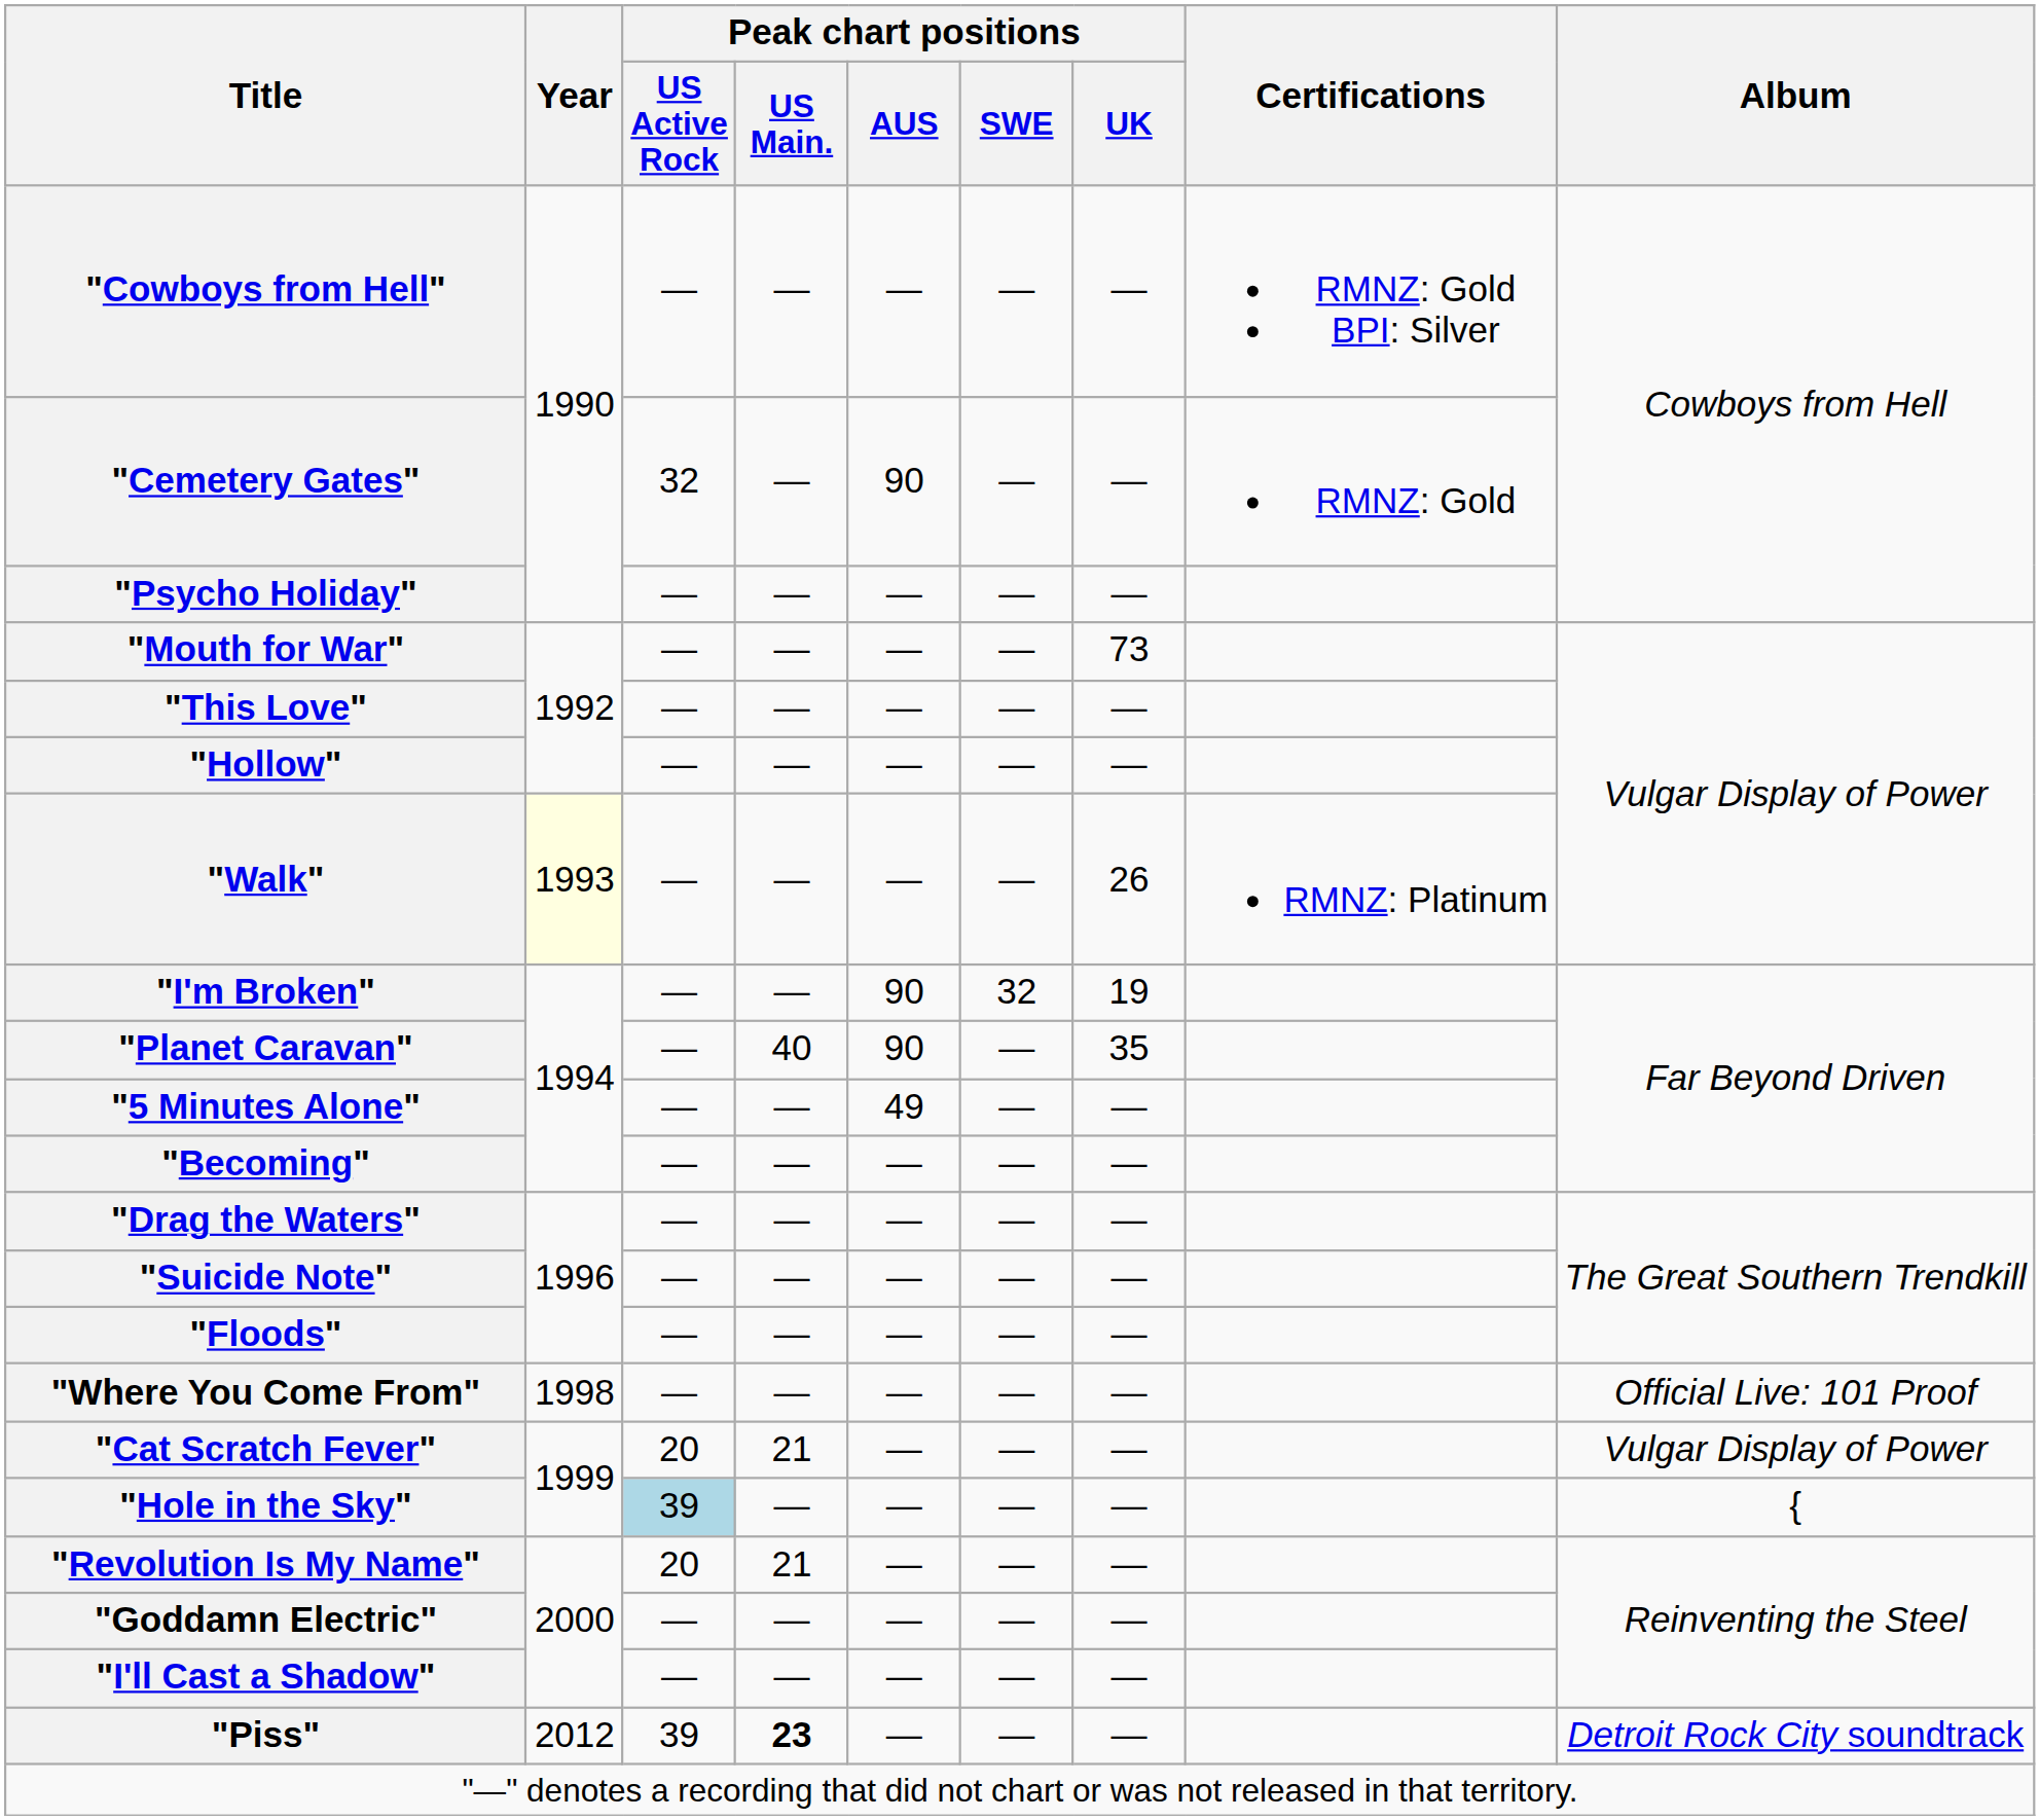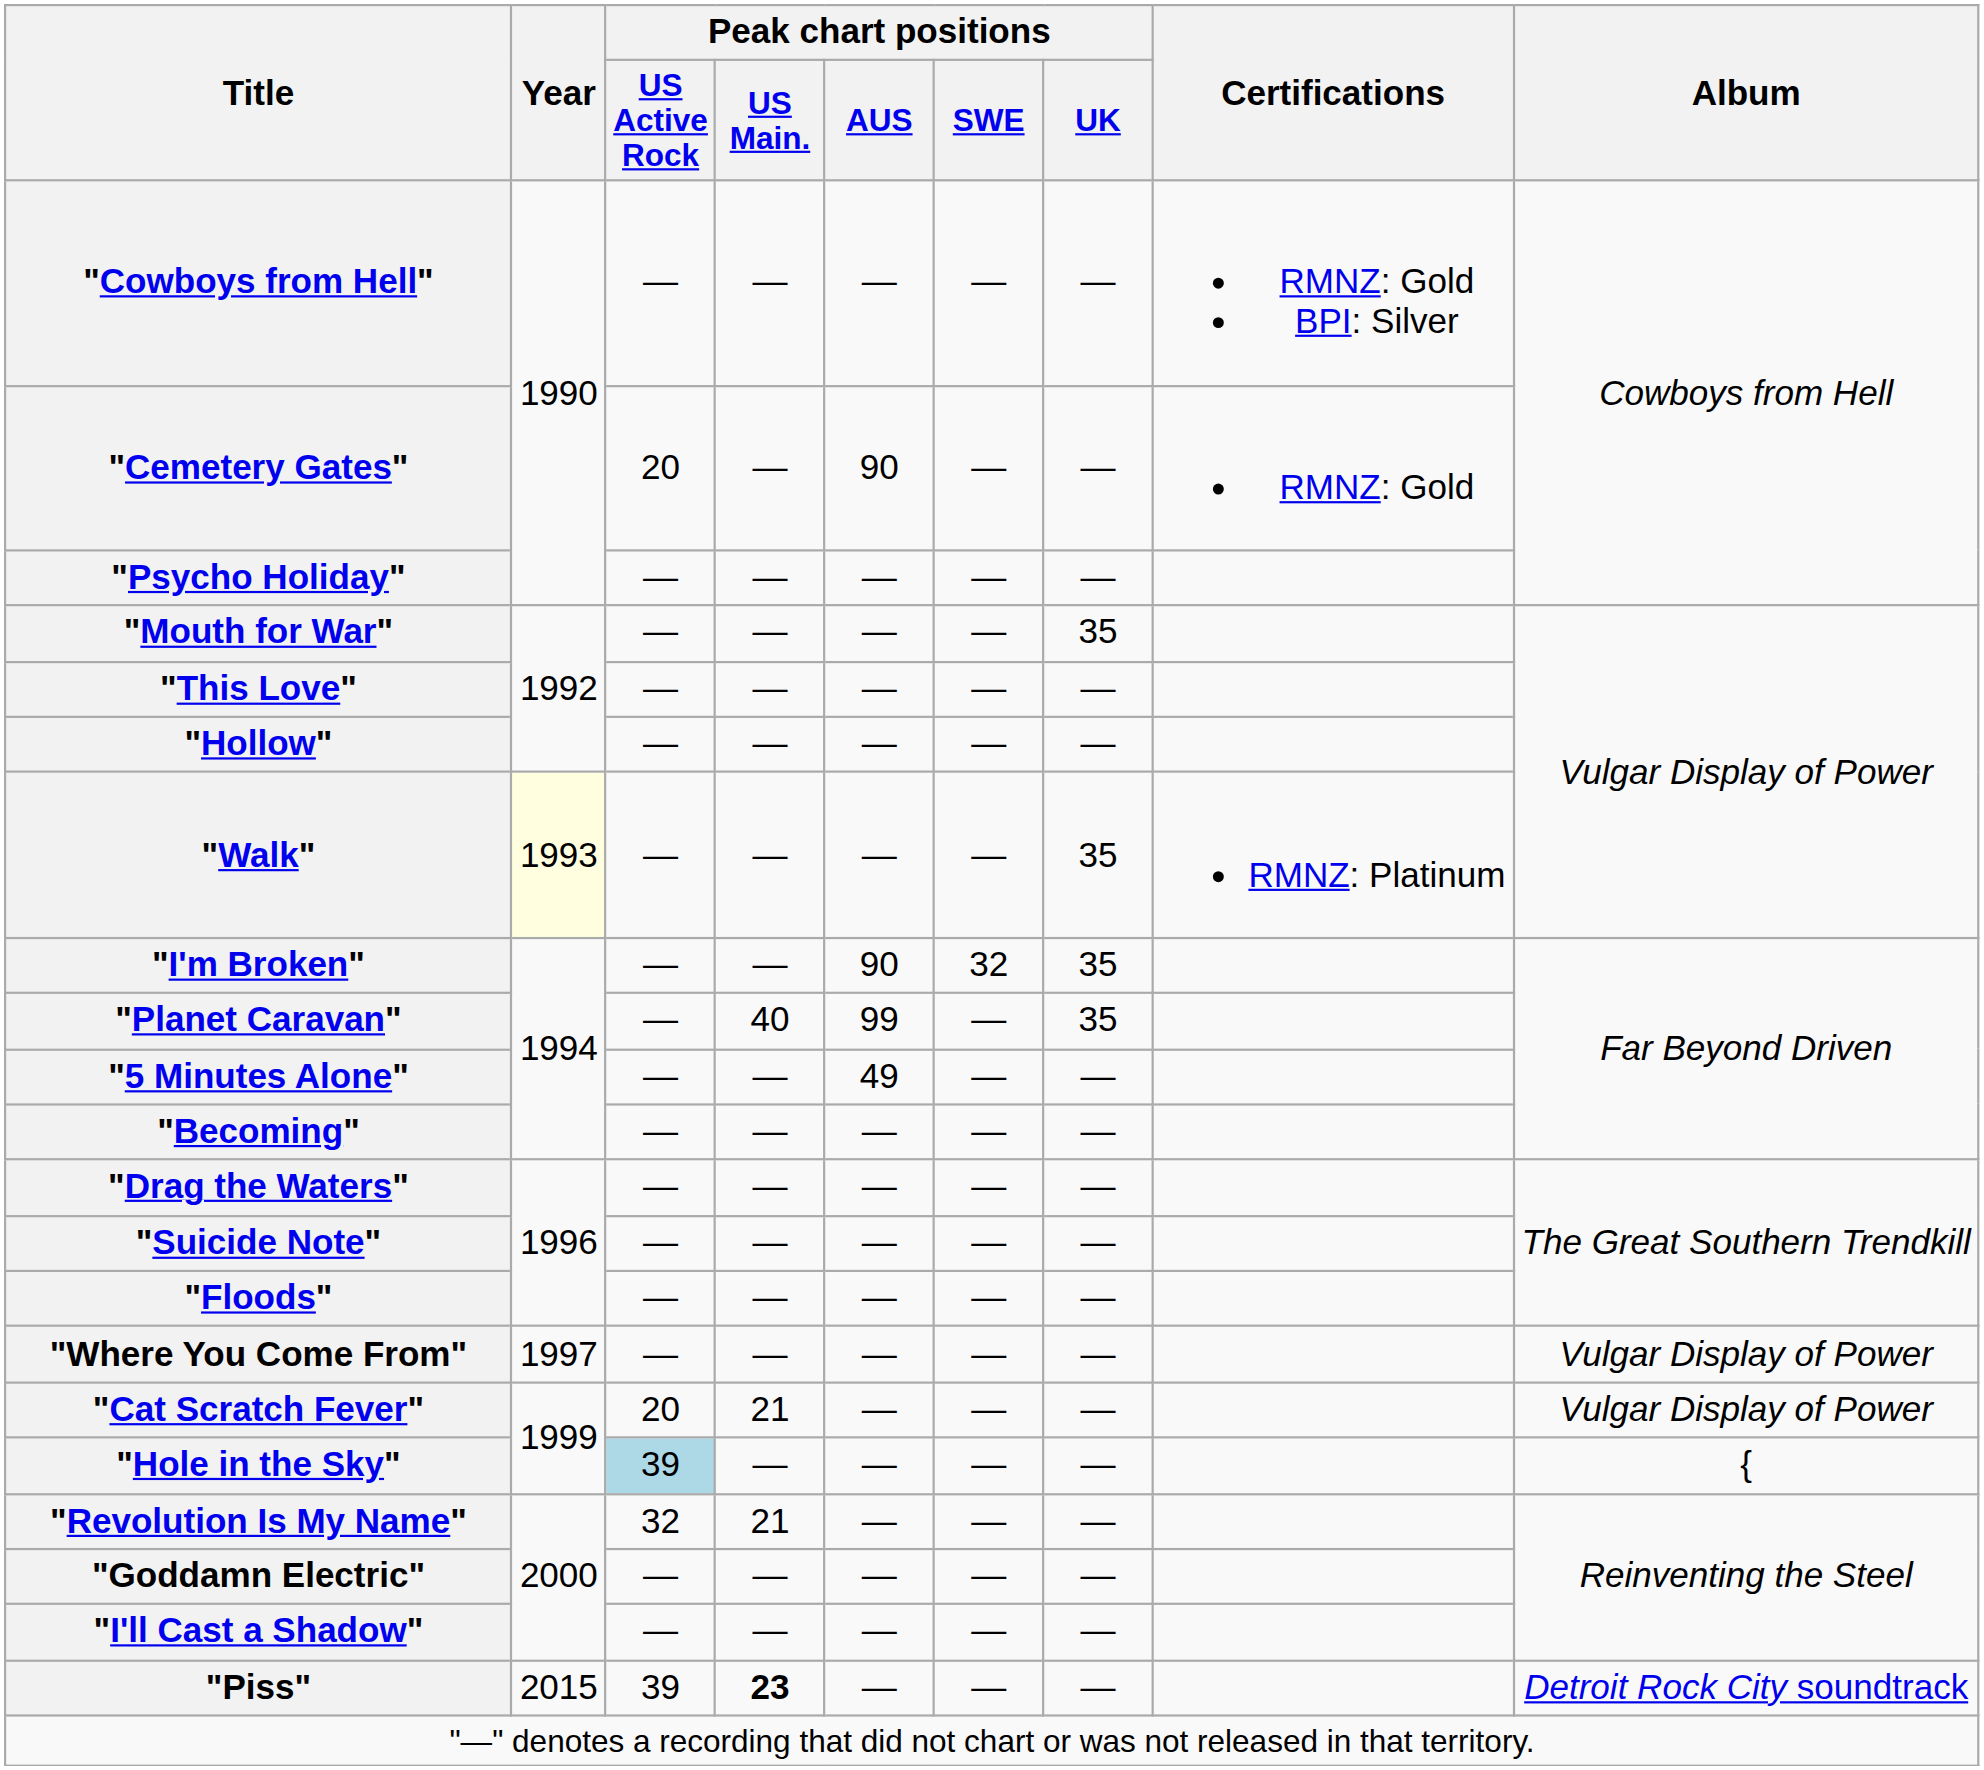"Cemetery Gates" | Peak chart positions / US Active Rock: 32 -> 20
"Mouth for War" | Peak chart positions / UK: 73 -> 35
"Walk" | Peak chart positions / UK: 26 -> 35
"I'm Broken" | Peak chart positions / UK: 19 -> 35
"Planet Caravan" | Peak chart positions / AUS: 90 -> 99
"Where You Come From" | Year: 1998 -> 1997
"Where You Come From" | Album: Official Live: 101 Proof -> Vulgar Display of Power
"Revolution Is My Name" | Peak chart positions / US Active Rock: 20 -> 32
"Piss" | Year: 2012 -> 2015
